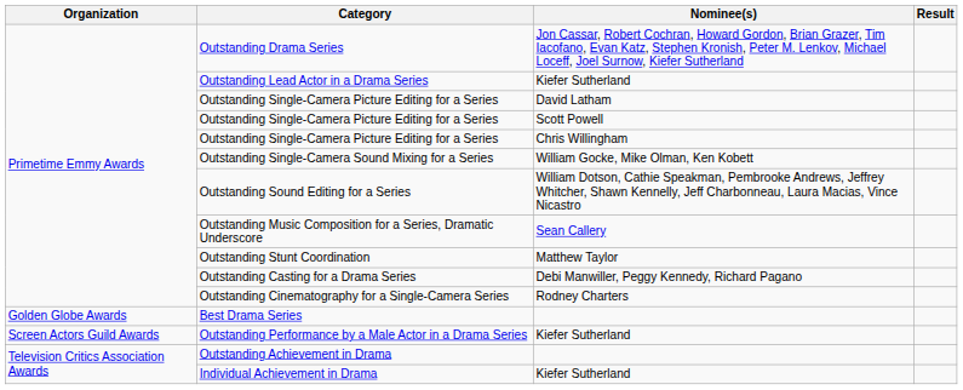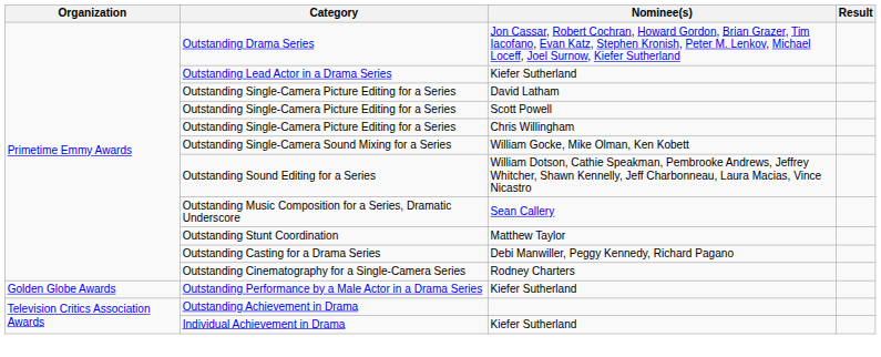- row: Golden Globe Awards | Best Drama Series
Outstanding Performance by a Male Actor in a Drama Series | Organization: Screen Actors Guild Awards -> Golden Globe Awards
